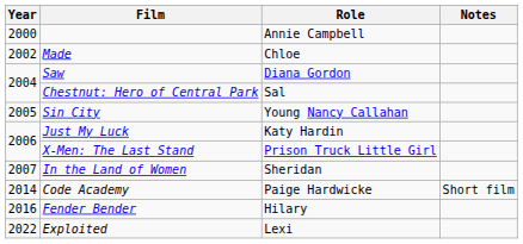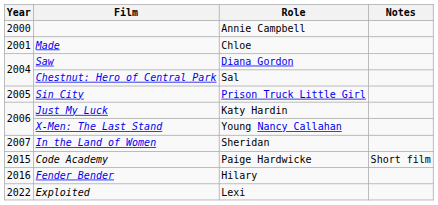Made | Year: 2002 -> 2001
Sin City | Role: Young Nancy Callahan -> Prison Truck Little Girl
X-Men: The Last Stand | Role: Prison Truck Little Girl -> Young Nancy Callahan
Code Academy | Year: 2014 -> 2015
